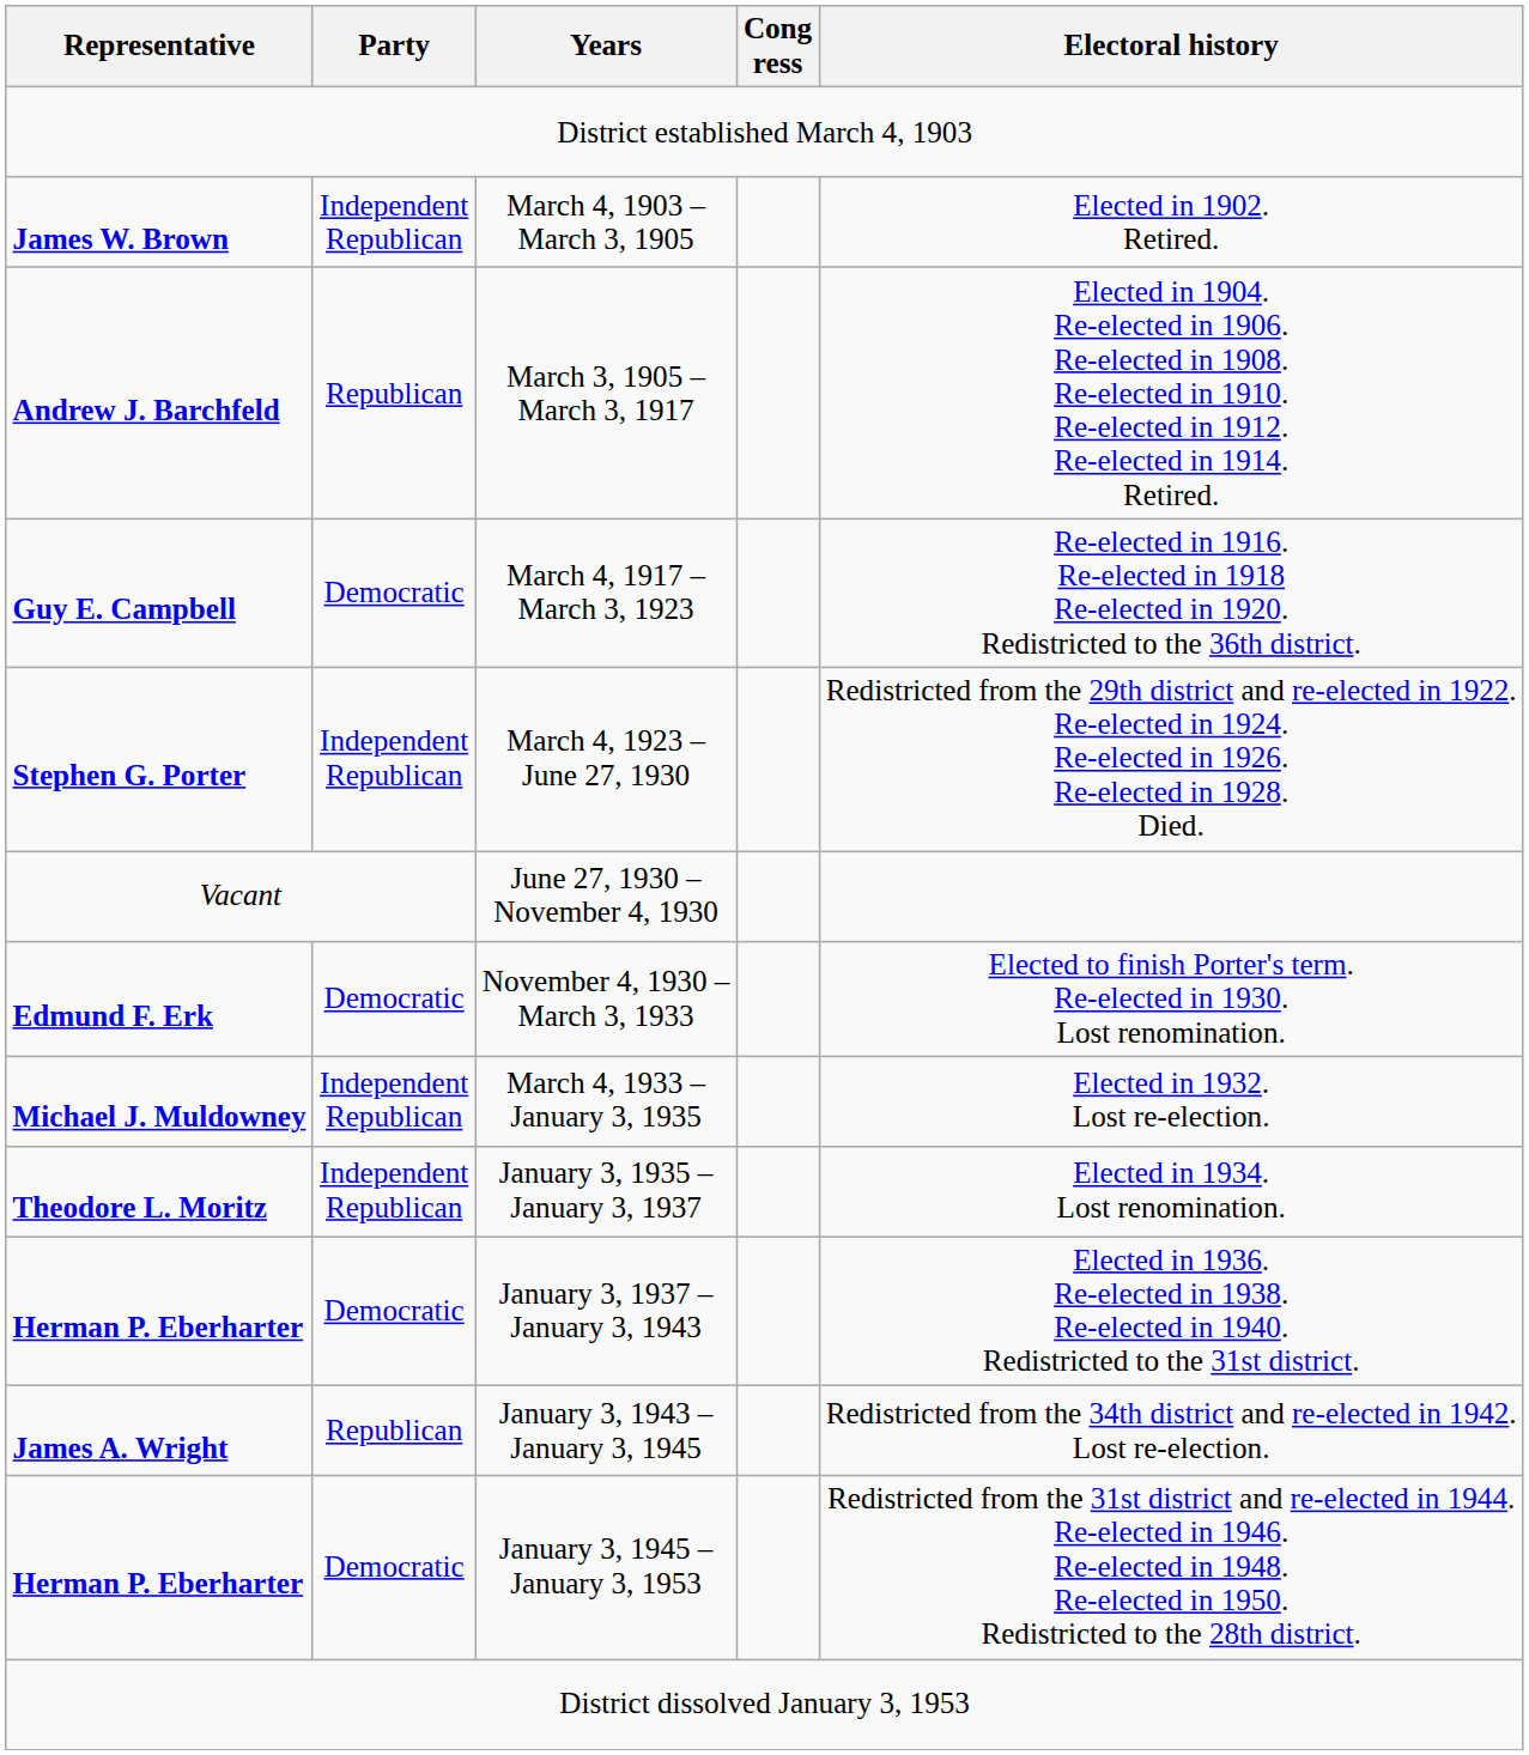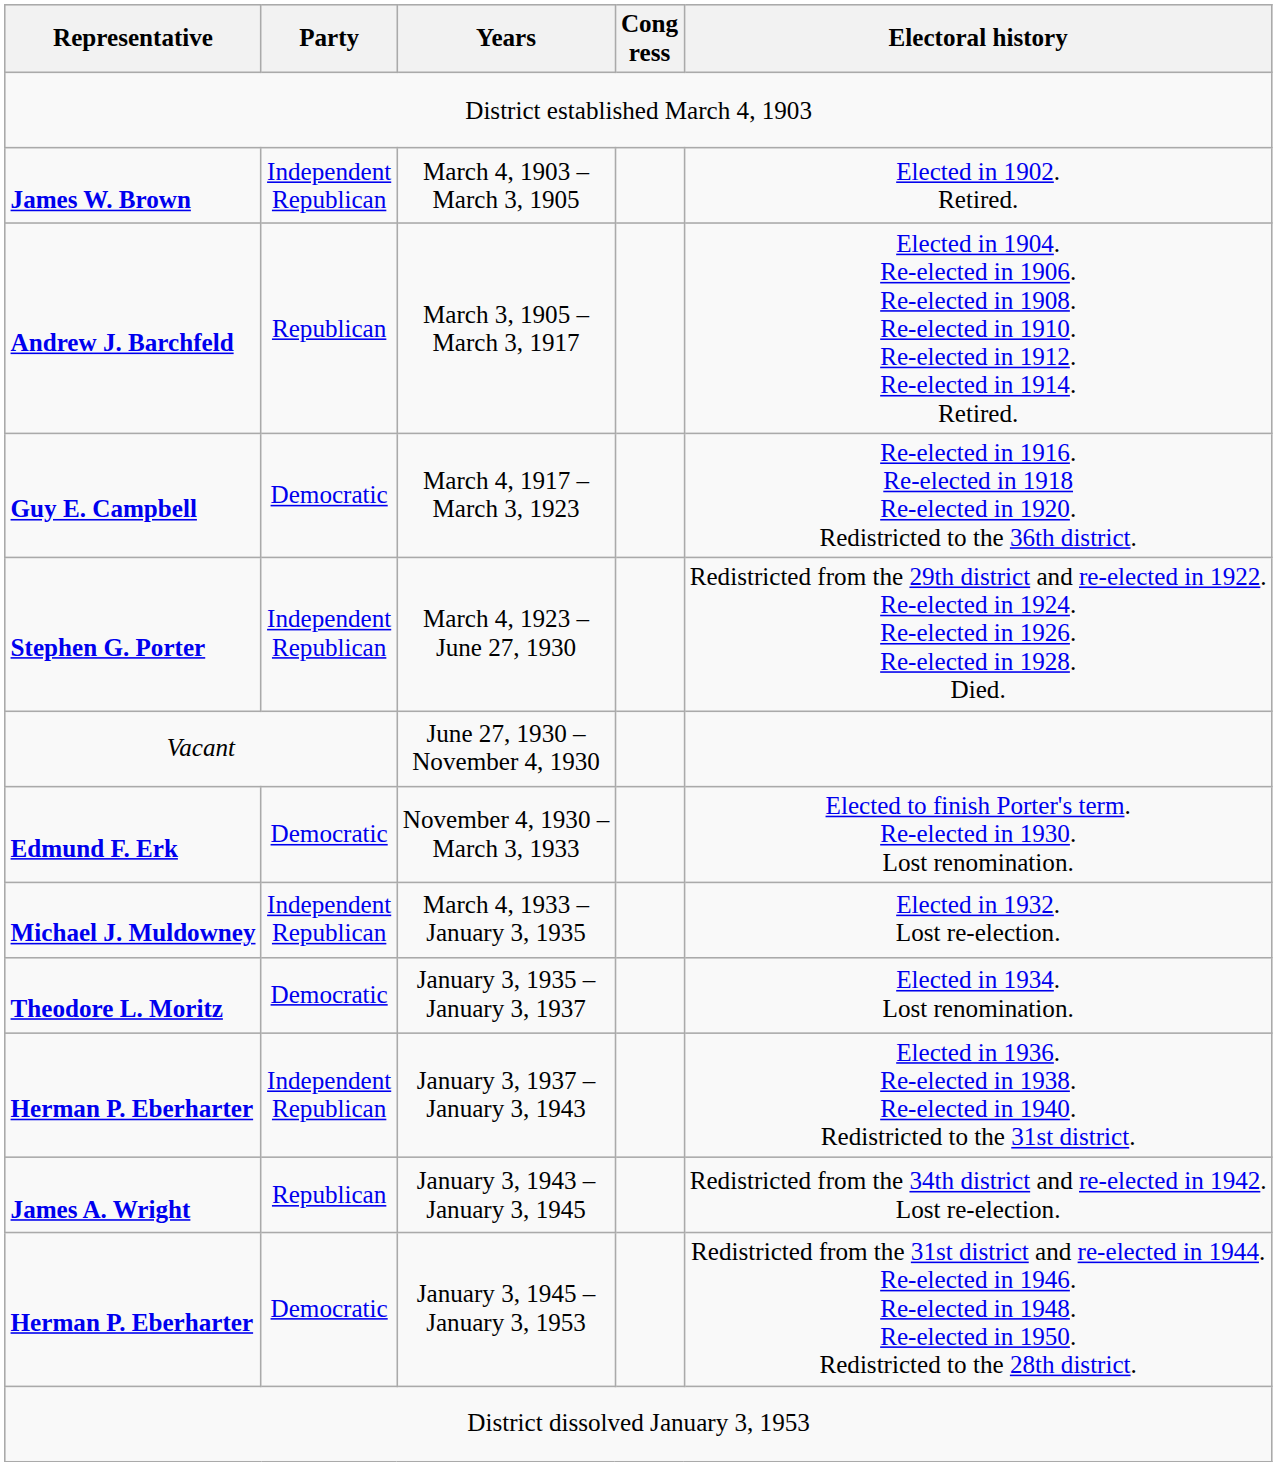January 3, 1935 – January 3, 1937 | Party: Independent Republican -> Democratic
January 3, 1937 – January 3, 1943 | Party: Democratic -> Independent Republican
